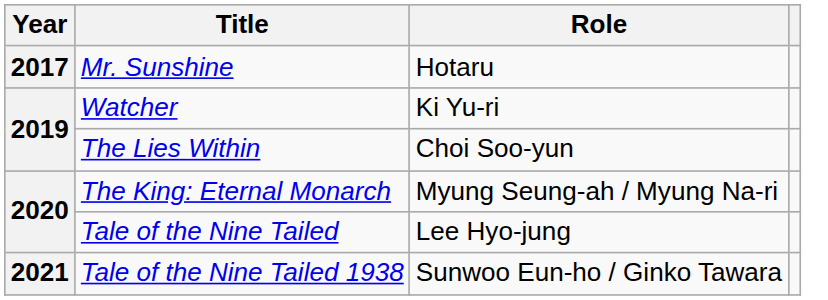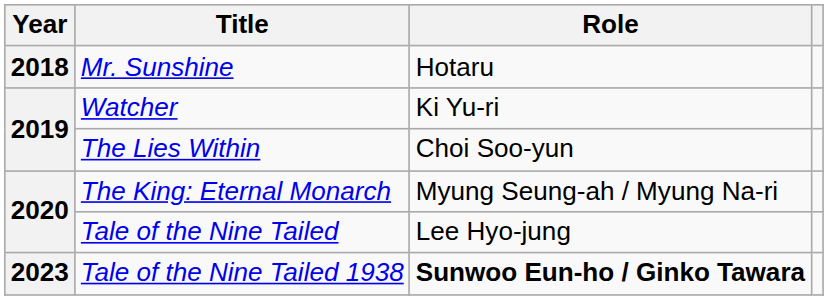Mr. Sunshine | Year: 2017 -> 2018
Tale of the Nine Tailed 1938 | Year: 2021 -> 2023
Tale of the Nine Tailed 1938 | Role: normal -> bold
